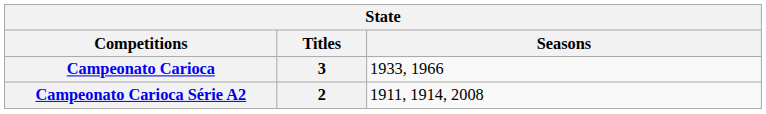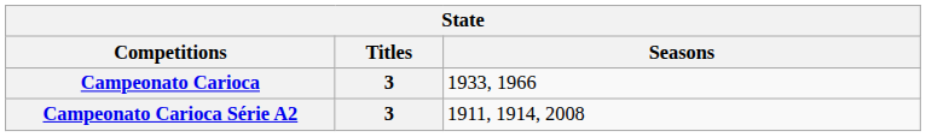Campeonato Carioca Série A2 | Titles: 2 -> 3
